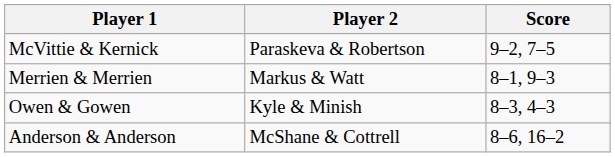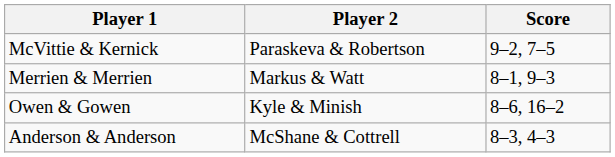Owen & Gowen | Score: 8–3, 4–3 -> 8–6, 16–2
Anderson & Anderson | Score: 8–6, 16–2 -> 8–3, 4–3
